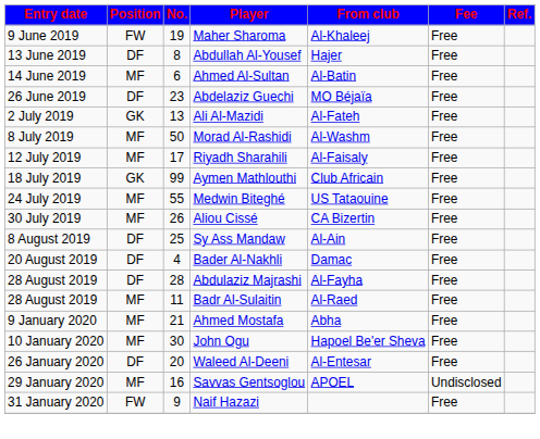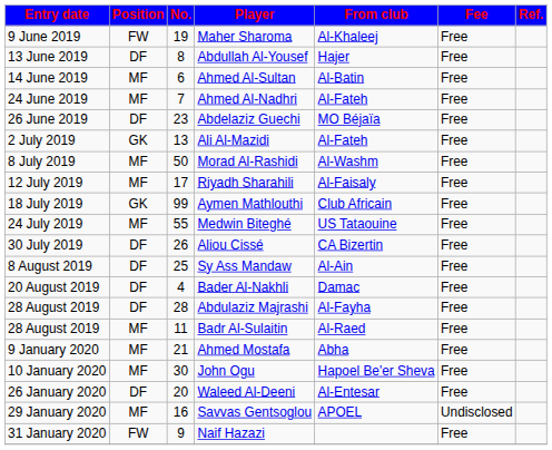+ row: 24 June 2019 | MF | 7 | Ahmed Al-Nadhri | Al-Fateh | Free
Aliou Cissé | Position: MF -> DF
